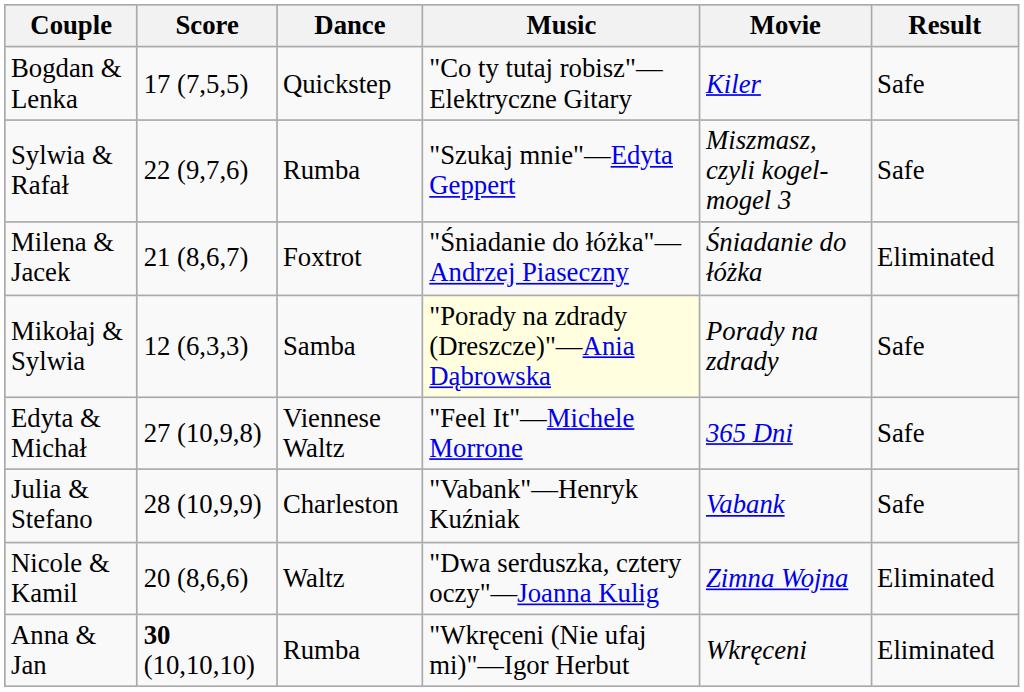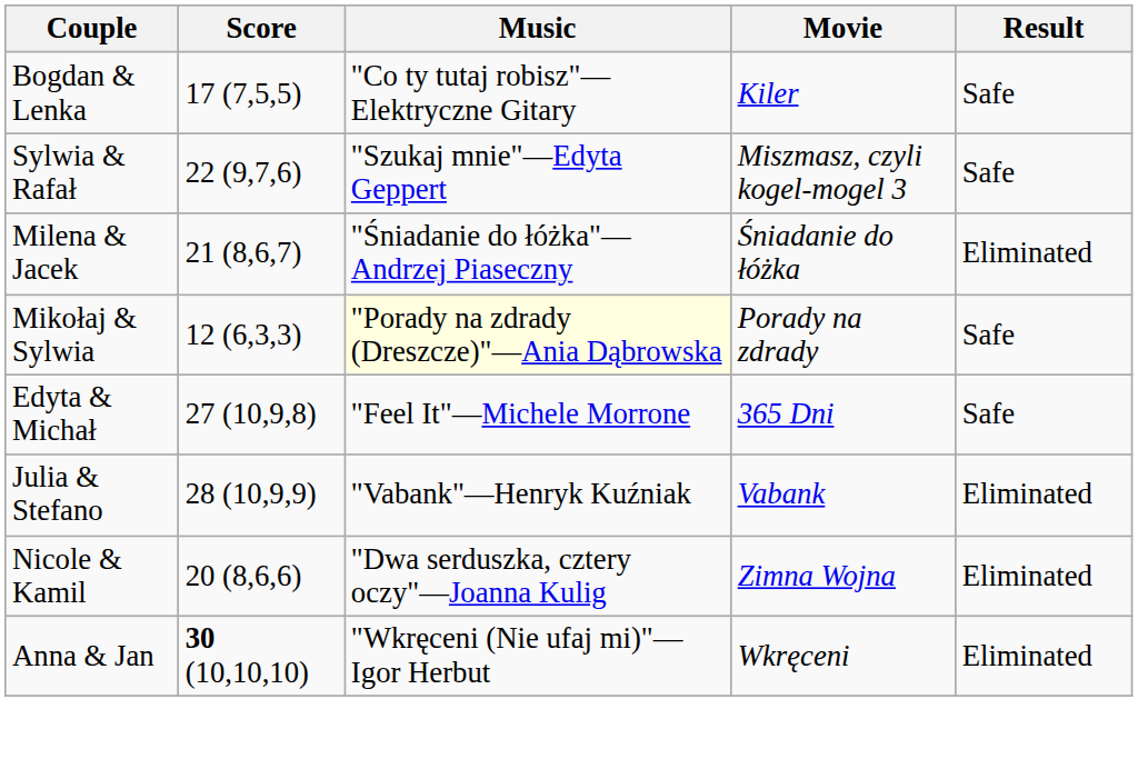- column: Dance | Quickstep | Rumba | Foxtrot | Samba | Viennese Waltz | Charleston | Waltz | Rumba
Julia & Stefano | Result: Safe -> Eliminated
